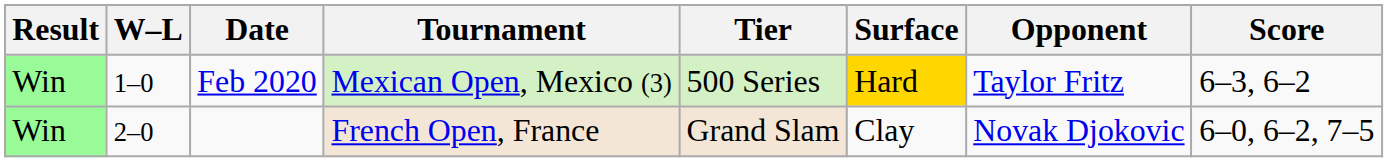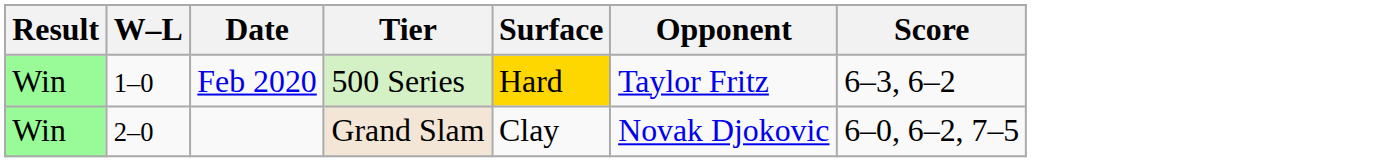- column: Tournament | Mexican Open, Mexico (3) | French Open, France
